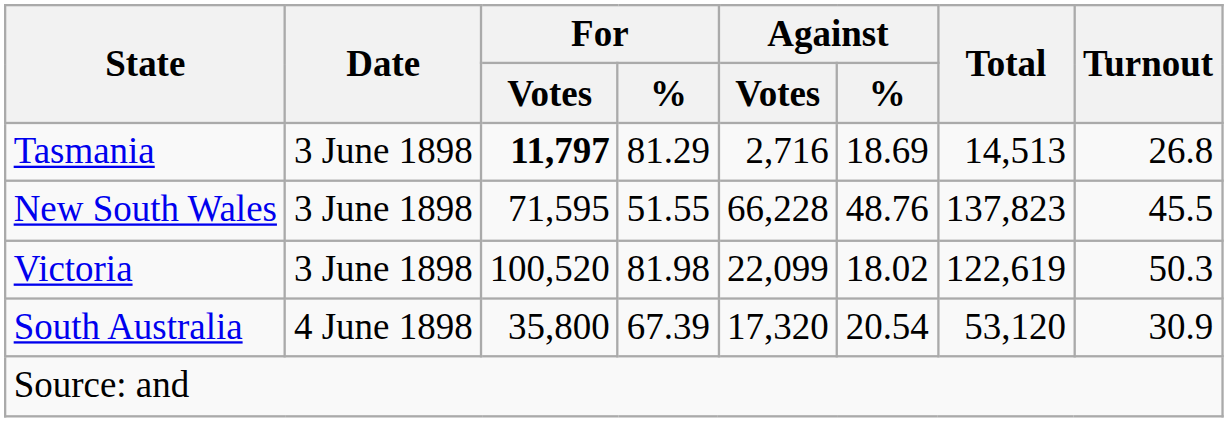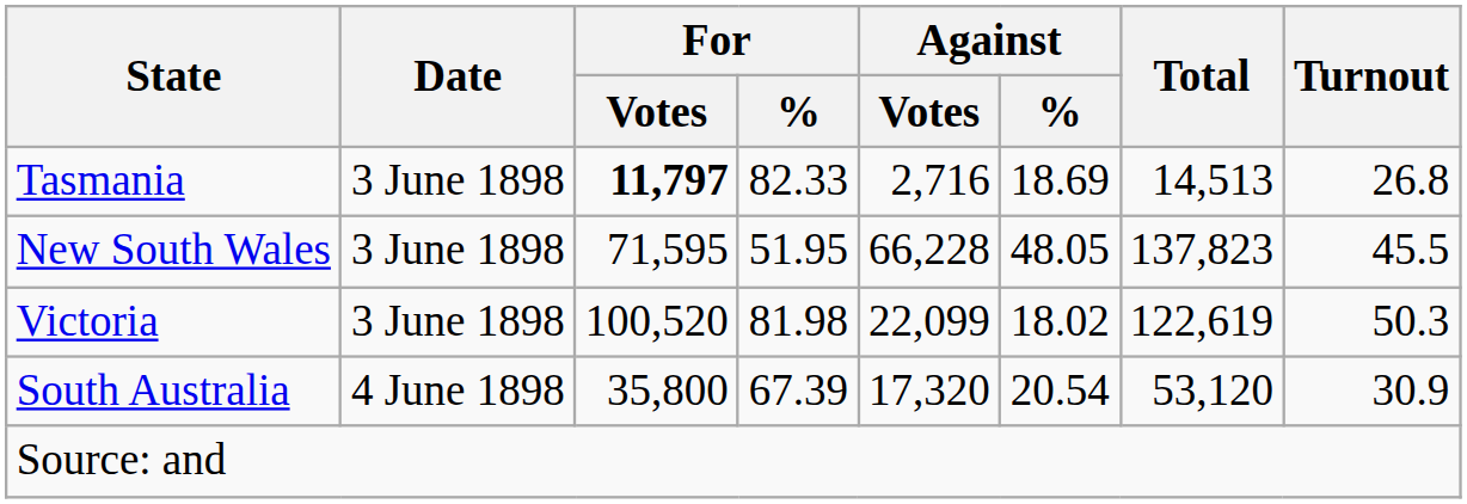Tasmania | For / %: 81.29 -> 82.33
New South Wales | For / %: 51.55 -> 51.95
New South Wales | Against / %: 48.76 -> 48.05
